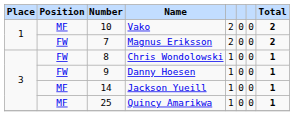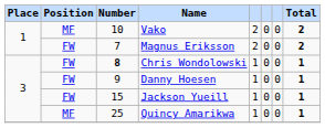Chris Wondolowski | Number: normal -> bold
Jackson Yueill | Position: MF -> FW
Jackson Yueill | Number: 14 -> 15
